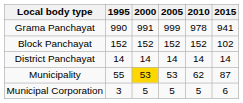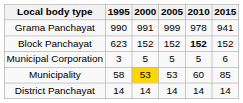Block Panchayat | 1995: 152 -> 623
Block Panchayat | 2010: normal -> bold
Block Panchayat | 2015: 102 -> 152
rows swapped: District Panchayat <-> Municipal Corporation
Municipality | 1995: 55 -> 58
Municipality | 2010: 62 -> 60
Municipality | 2015: 87 -> 85
